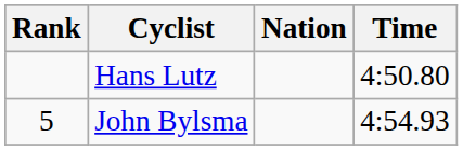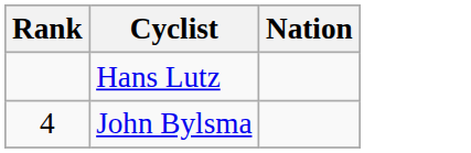- column: Time | 4:50.80 | 4:54.93
John Bylsma | Rank: 5 -> 4
